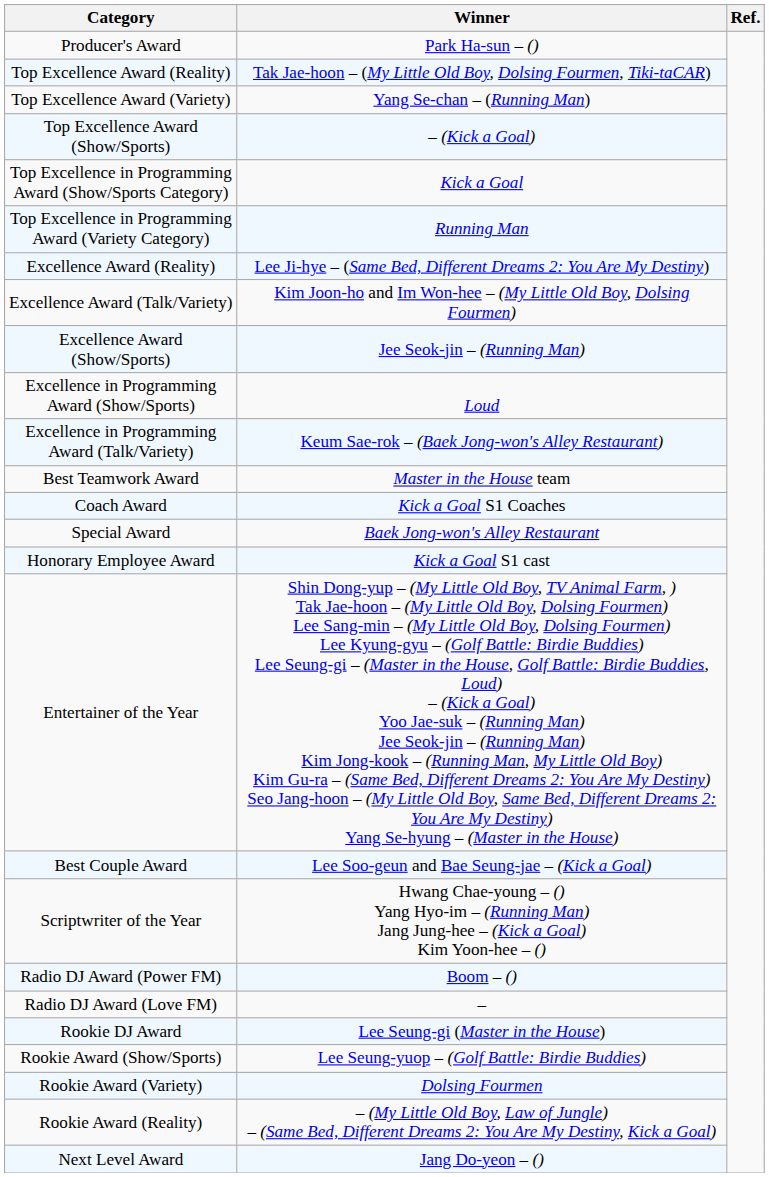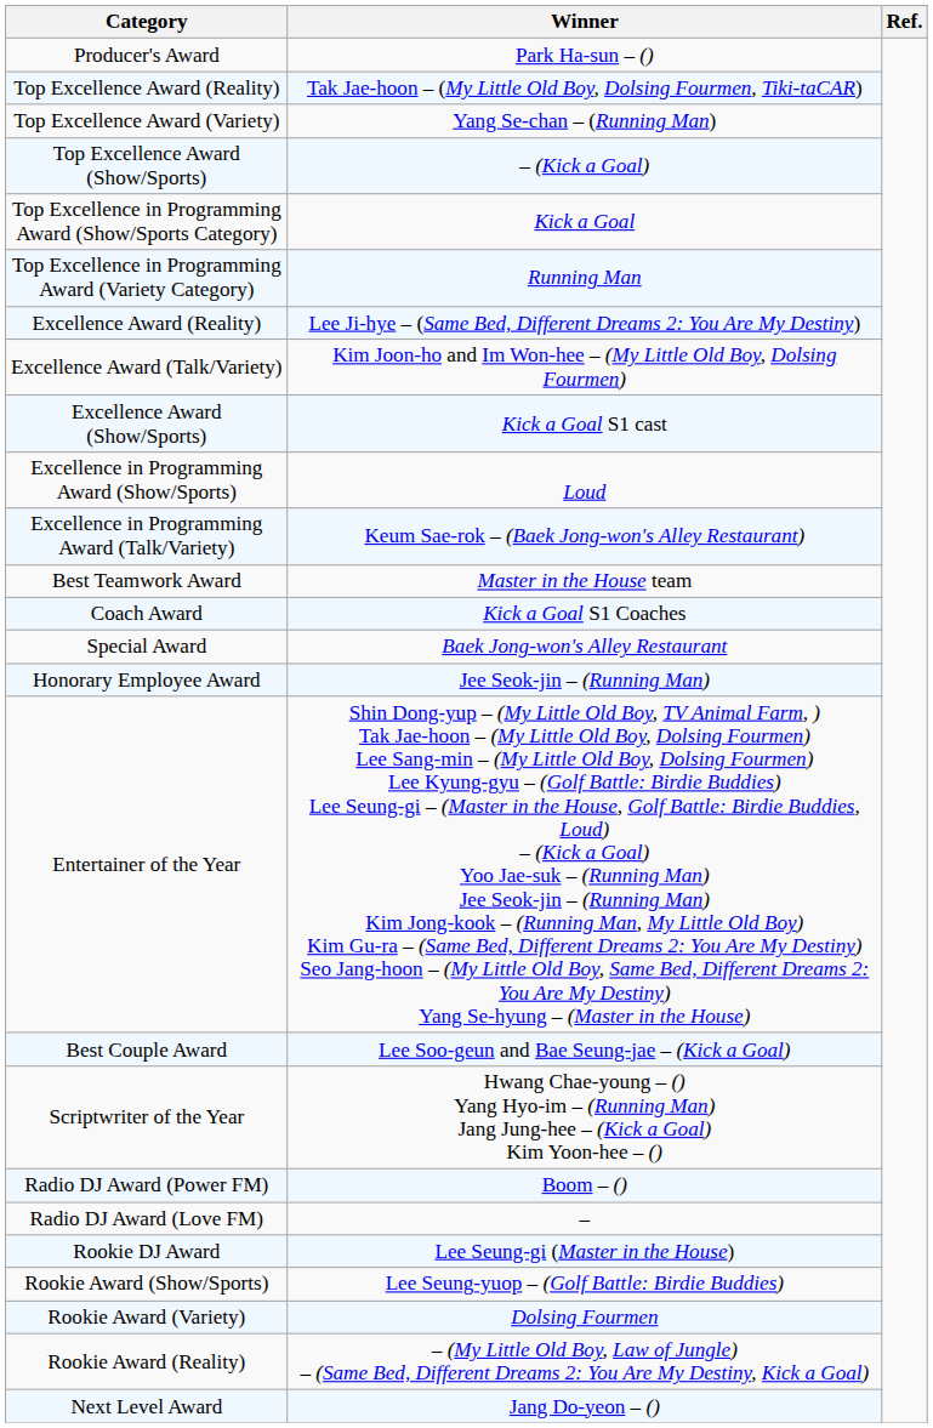Excellence Award (Show/Sports) | Winner: Jee Seok-jin – (Running Man) -> Kick a Goal S1 cast
Honorary Employee Award | Winner: Kick a Goal S1 cast -> Jee Seok-jin – (Running Man)
